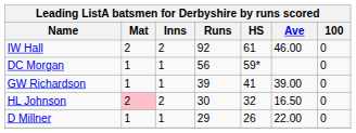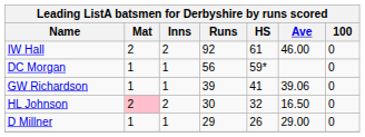GW Richardson | Ave: 39.00 -> 39.06
D Millner | Ave: 22.00 -> 29.00
